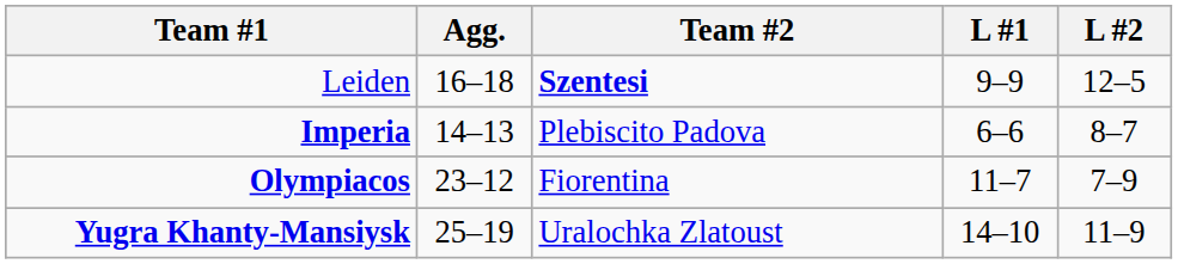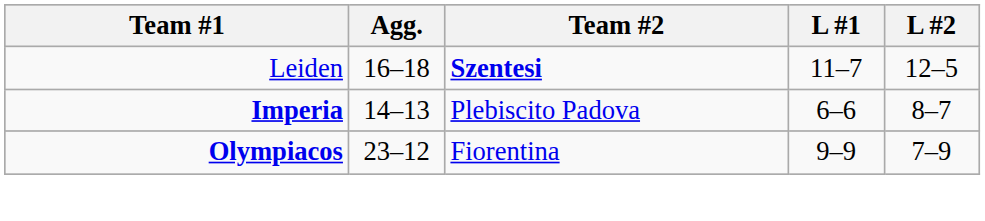Leiden | L #1: 9–9 -> 11–7
Olympiacos | L #1: 11–7 -> 9–9
- row: Yugra Khanty-Mansiysk | 25–19 | Uralochka Zlatoust | 14–10 | 11–9
